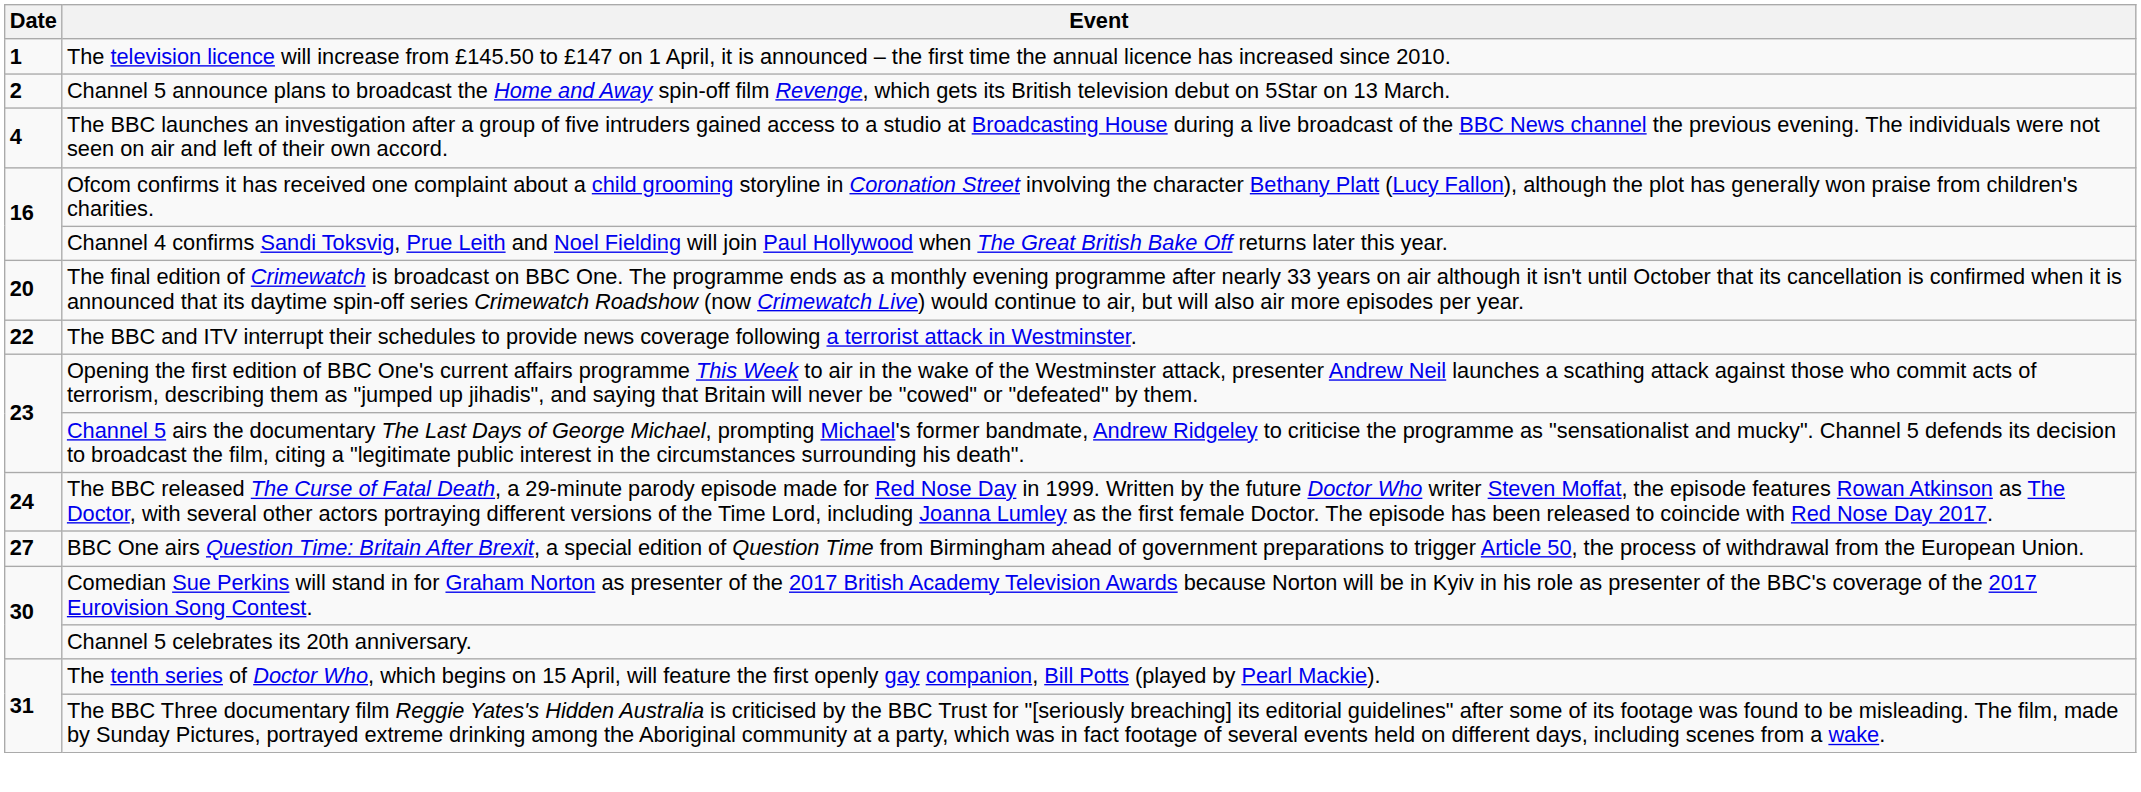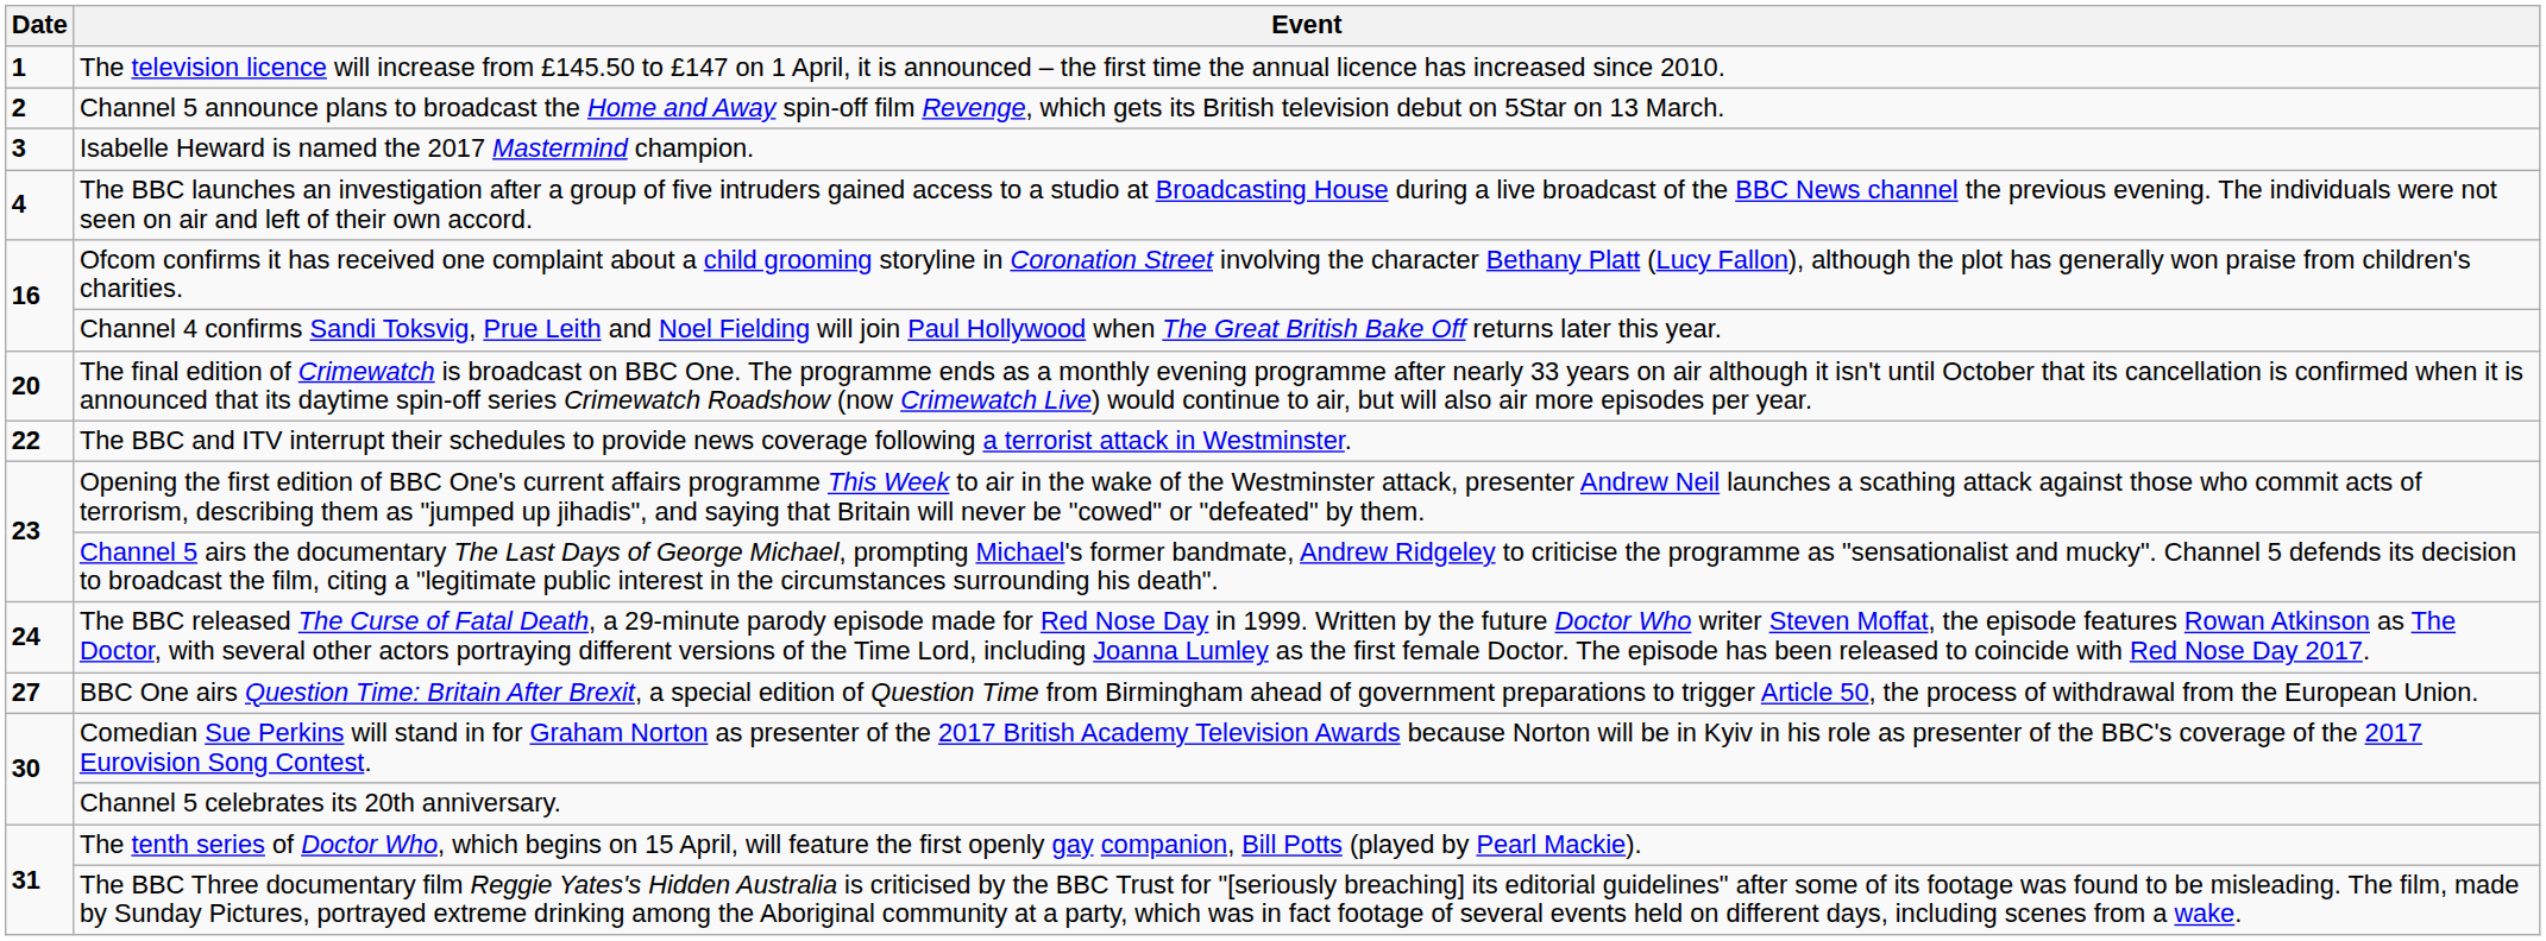+ row: 3 | Isabelle Heward is named the 2017 Mastermind champion.
